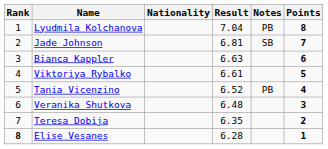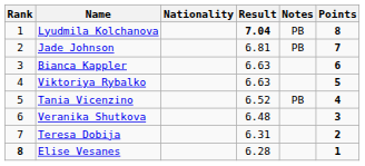Lyudmila Kolchanova | Result: normal -> bold
Jade Johnson | Notes: SB -> PB
Viktoriya Rybalko | Result: 6.61 -> 6.63
Teresa Dobija | Result: 6.35 -> 6.31
